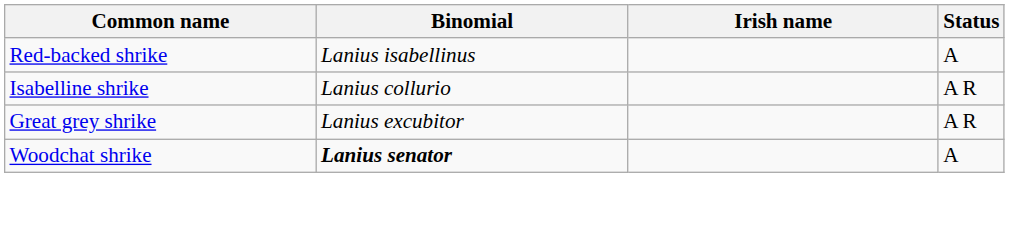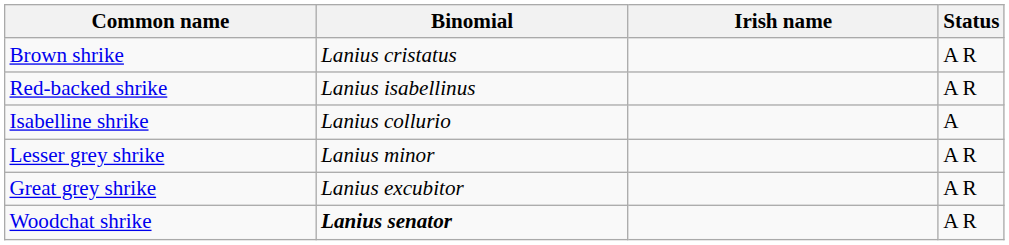+ row: Brown shrike | Lanius cristatus | A R
Red-backed shrike | Status: A -> A R
Isabelline shrike | Status: A R -> A
+ row: Lesser grey shrike | Lanius minor | A R
Woodchat shrike | Status: A -> A R
